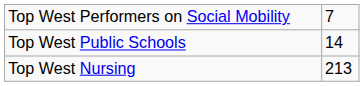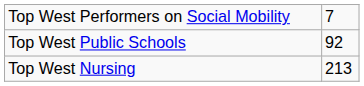Top West Public Schools | column 2: 14 -> 92
